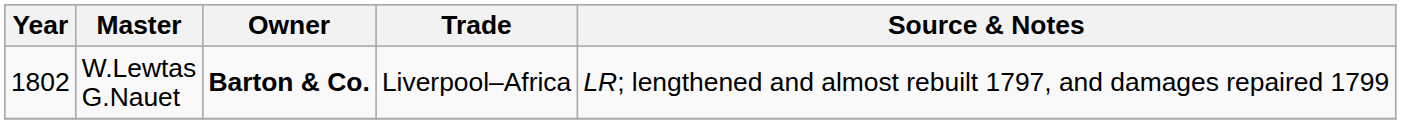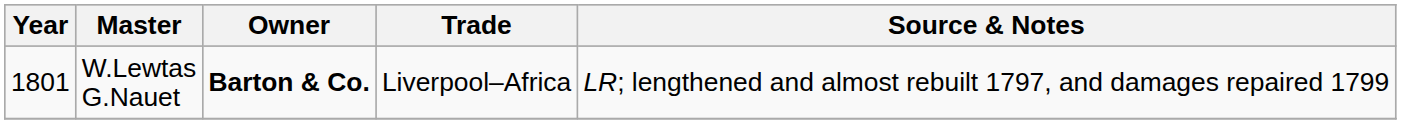W.Lewtas G.Nauet | Year: 1802 -> 1801
